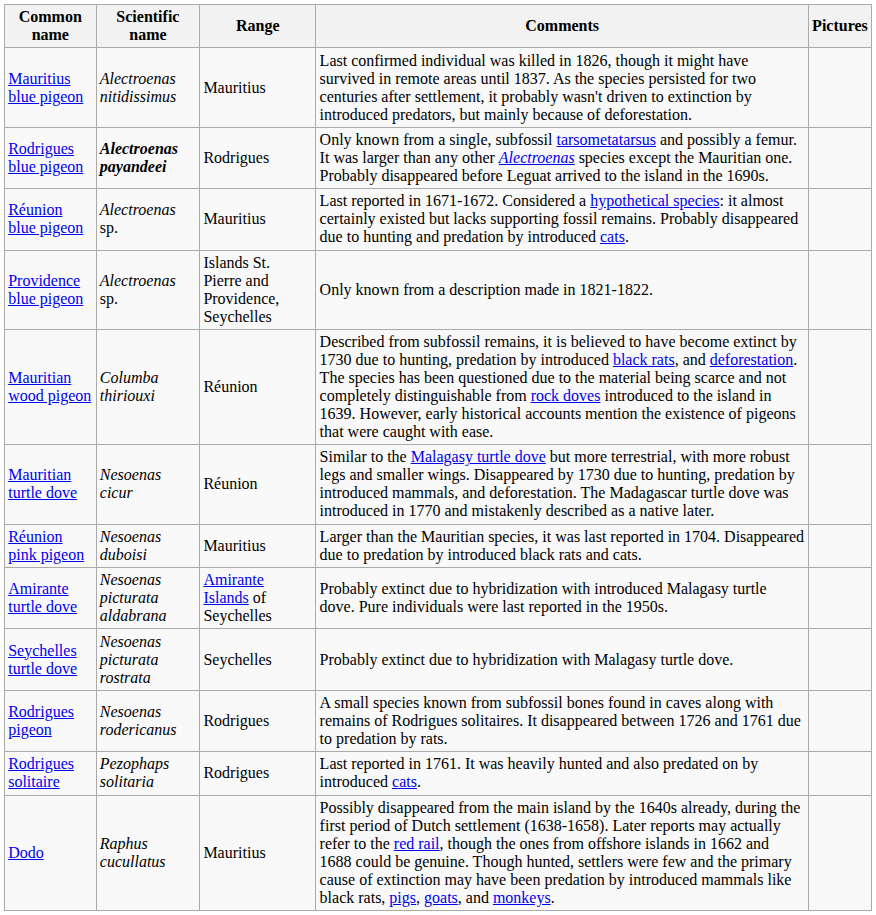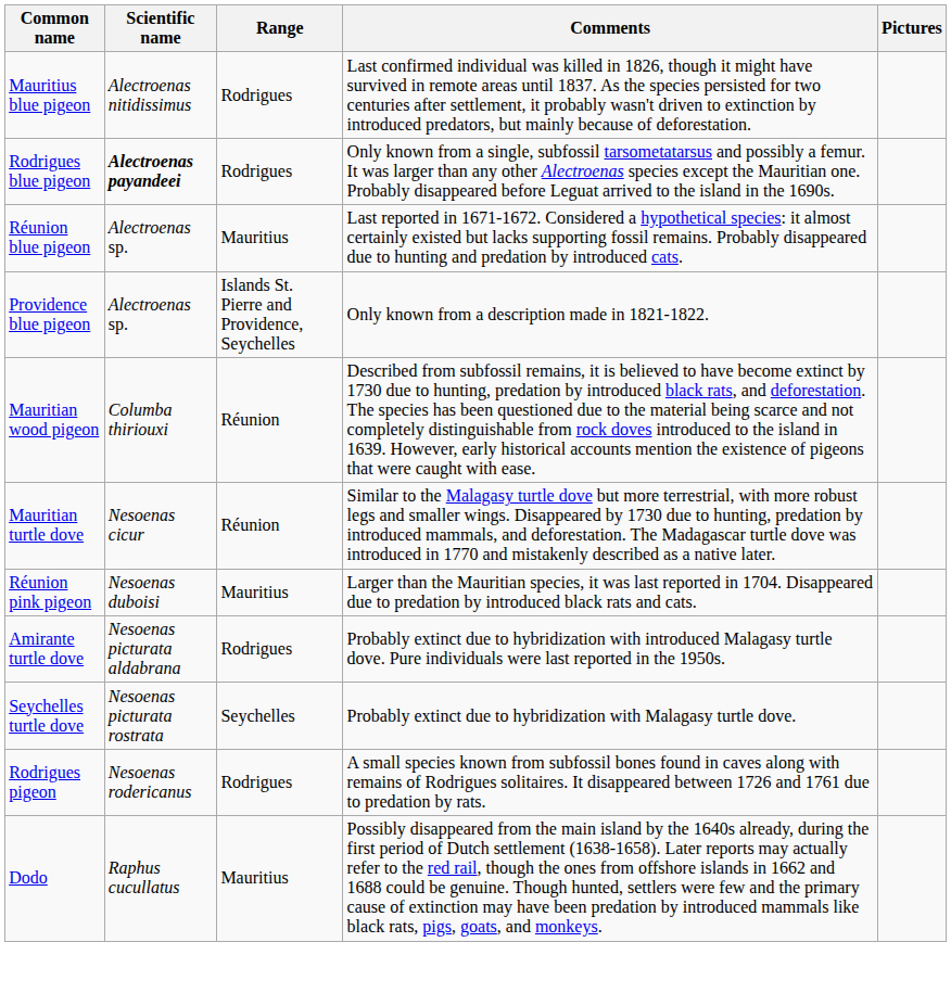Mauritius blue pigeon | Range: Mauritius -> Rodrigues
Amirante turtle dove | Range: Amirante Islands of Seychelles -> Rodrigues
- row: Rodrigues solitaire | Pezophaps solitaria | Rodrigues | Last reported in 1761. It was heavily hunted and also predated on by introduced cats.
